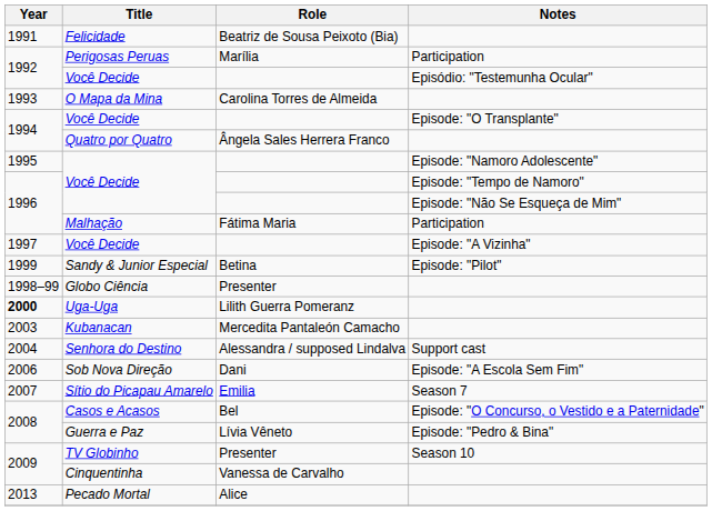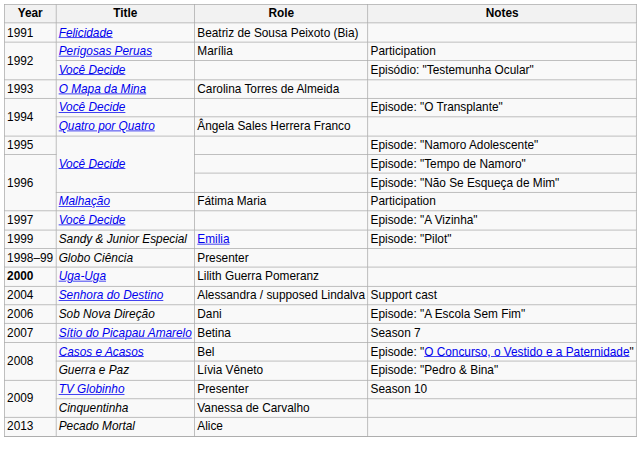Sandy & Junior Especial | Role: Betina -> Emilia
- row: 2003 | Kubanacan | Mercedita Pantaleón Camacho
Sítio do Picapau Amarelo | Role: Emilia -> Betina
